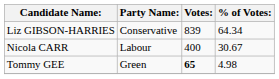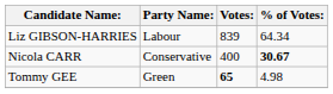Liz GIBSON-HARRIES | Party Name:: Conservative -> Labour
Nicola CARR | Party Name:: Labour -> Conservative
Nicola CARR | % of Votes:: normal -> bold
